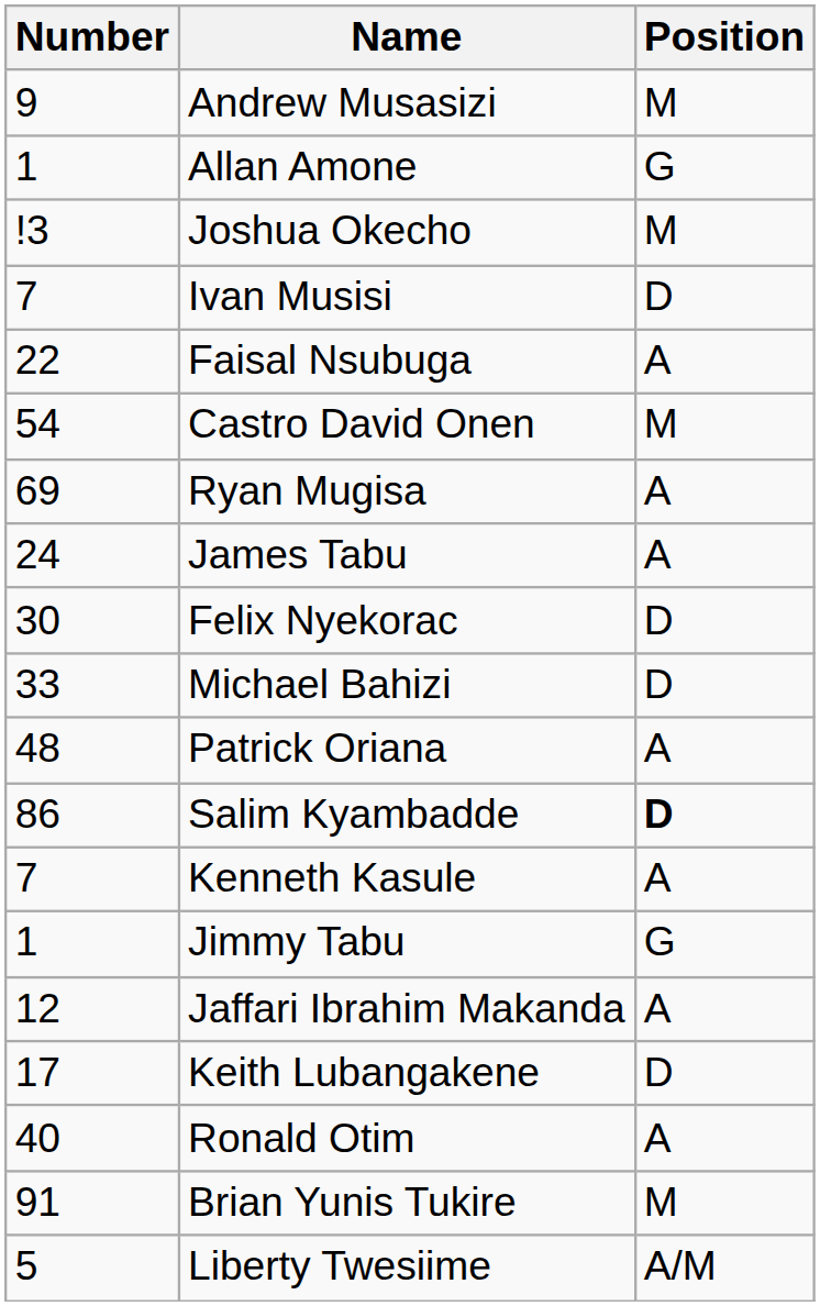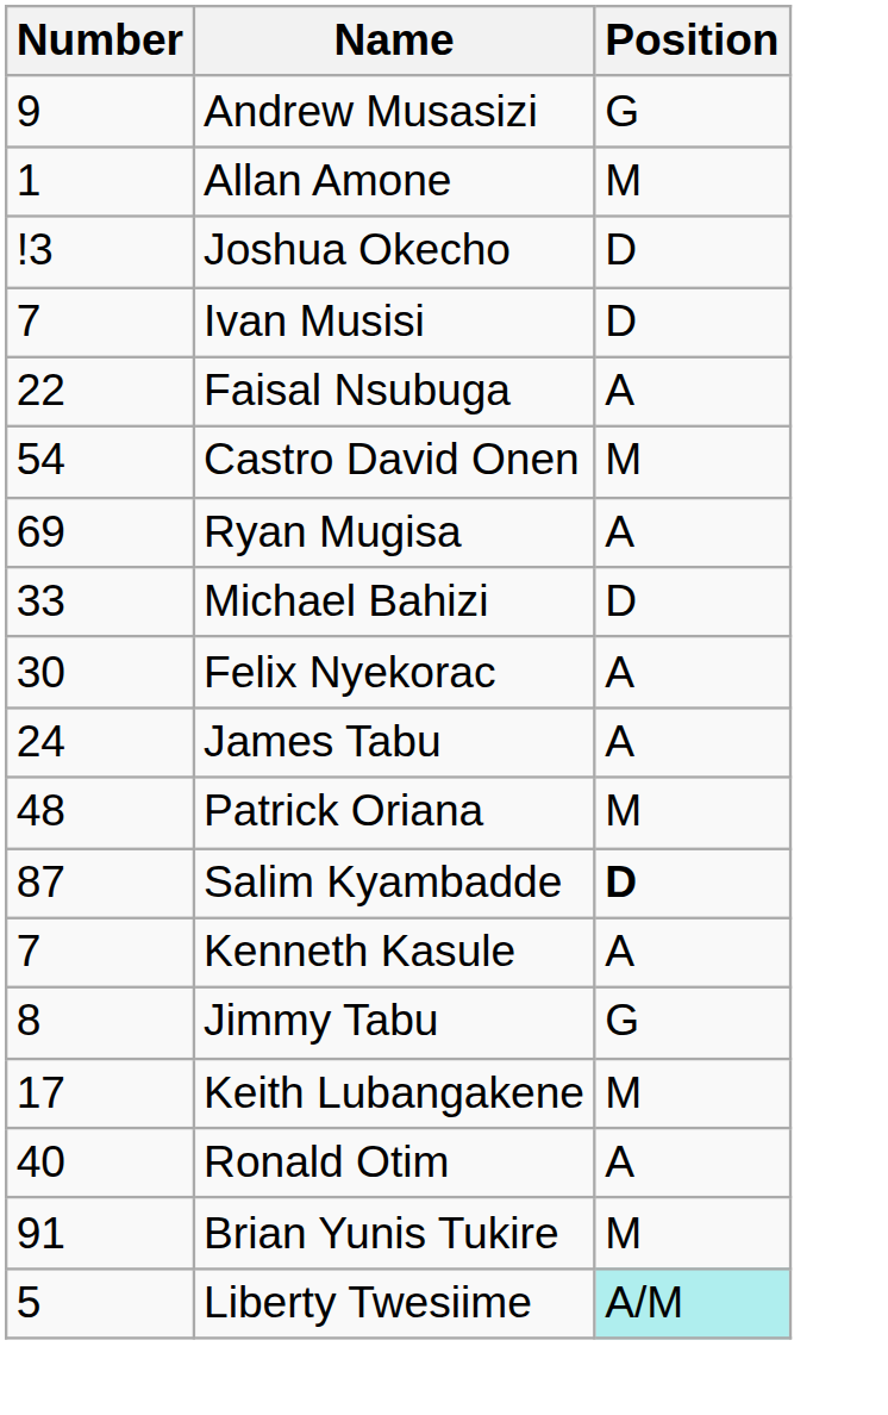Andrew Musasizi | Position: M -> G
Allan Amone | Position: G -> M
Joshua Okecho | Position: M -> D
rows swapped: James Tabu <-> Michael Bahizi
Felix Nyekorac | Position: D -> A
Patrick Oriana | Position: A -> M
Salim Kyambadde | Number: 86 -> 87
Jimmy Tabu | Number: 1 -> 8
- row: 12 | Jaffari Ibrahim Makanda | A
Keith Lubangakene | Position: D -> M
Liberty Twesiime | Position: no background -> paleturquoise background
